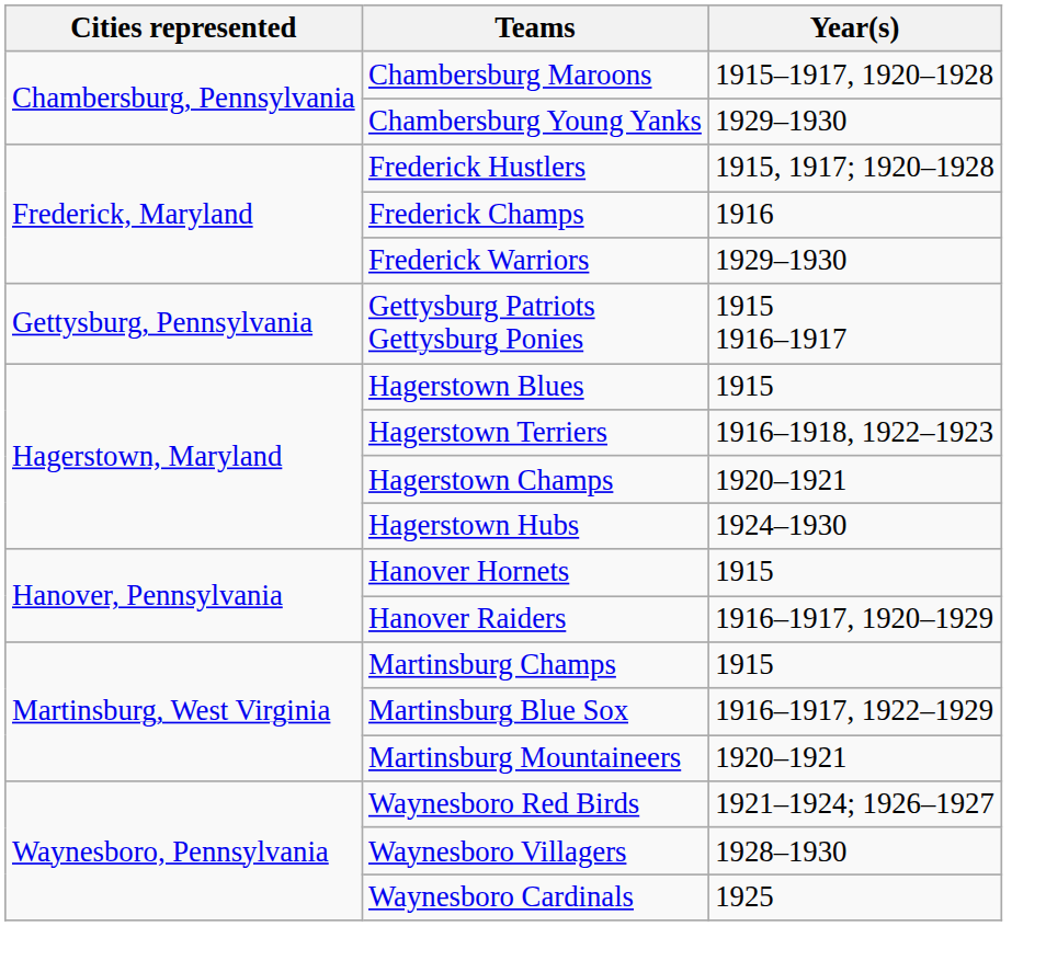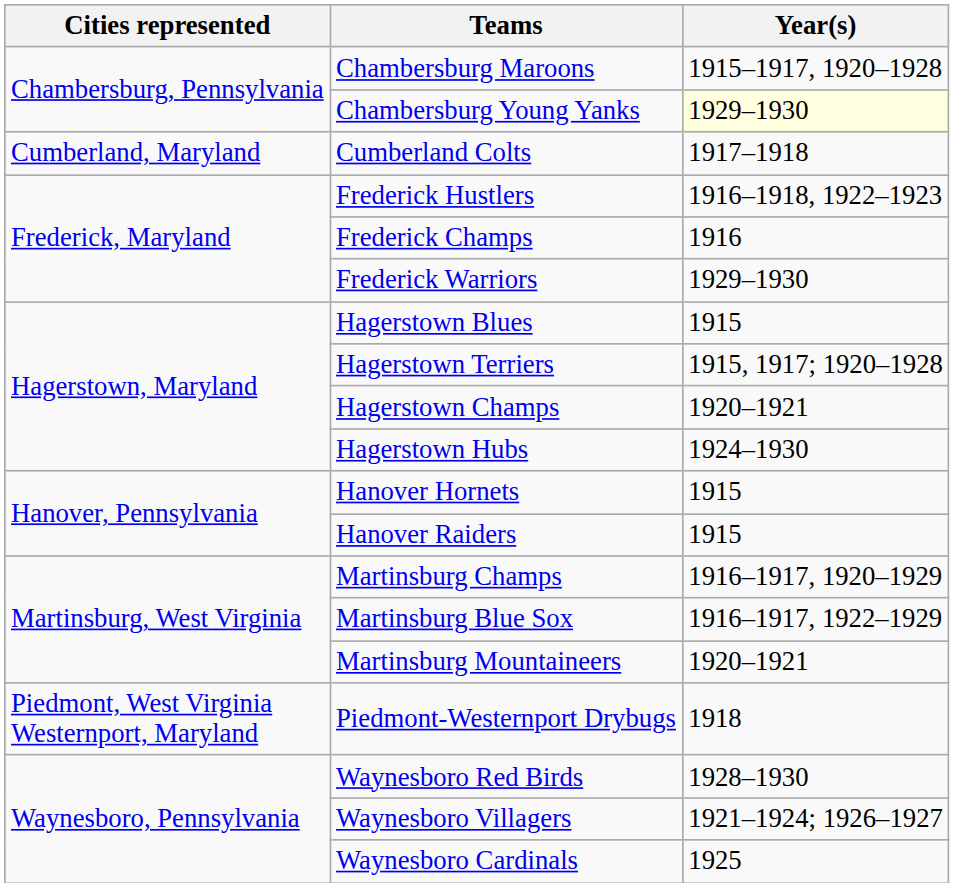Chambersburg Young Yanks | Year(s): no background -> lightyellow background
+ row: Cumberland, Maryland | Cumberland Colts | 1917–1918
Frederick Hustlers | Year(s): 1915, 1917; 1920–1928 -> 1916–1918, 1922–1923
- row: Gettysburg, Pennsylvania | Gettysburg Patriots Gettysburg Ponies | 1915 1916–1917
Hagerstown Terriers | Year(s): 1916–1918, 1922–1923 -> 1915, 1917; 1920–1928
Hanover Raiders | Year(s): 1916–1917, 1920–1929 -> 1915
Martinsburg Champs | Year(s): 1915 -> 1916–1917, 1920–1929
+ row: Piedmont, West Virginia Westernport, Maryland | Piedmont-Westernport Drybugs | 1918
Waynesboro Red Birds | Year(s): 1921–1924; 1926–1927 -> 1928–1930
Waynesboro Villagers | Year(s): 1928–1930 -> 1921–1924; 1926–1927
